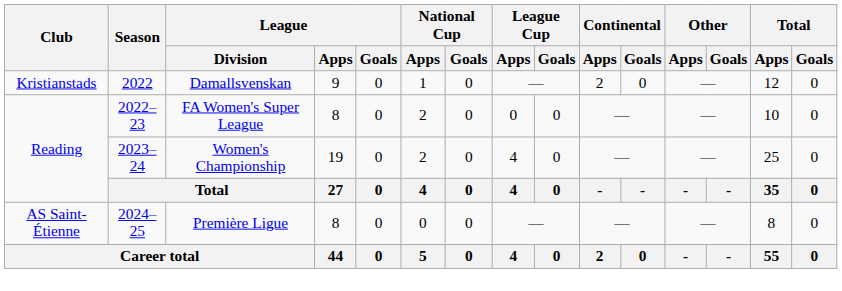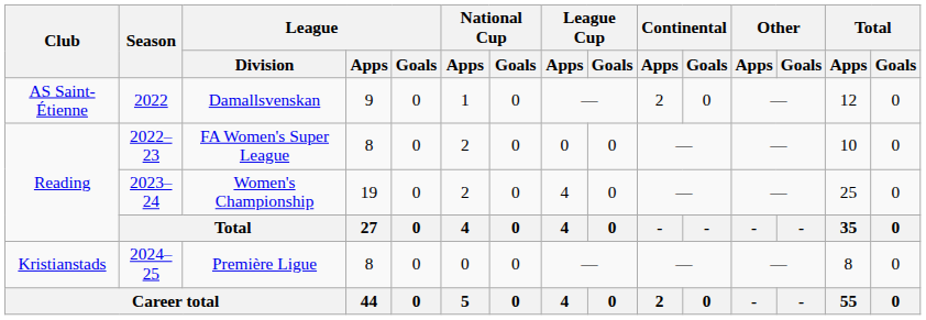Damallsvenskan | Club: Kristianstads -> AS Saint-Étienne
Première Ligue | Club: AS Saint-Étienne -> Kristianstads
